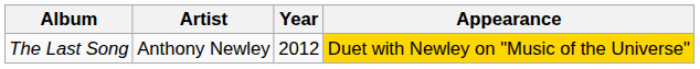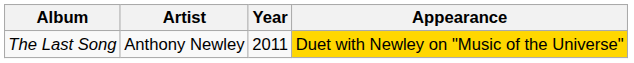The Last Song | Year: 2012 -> 2011
